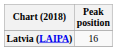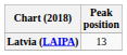Latvia (LAIPA) | Peak position: 16 -> 13
